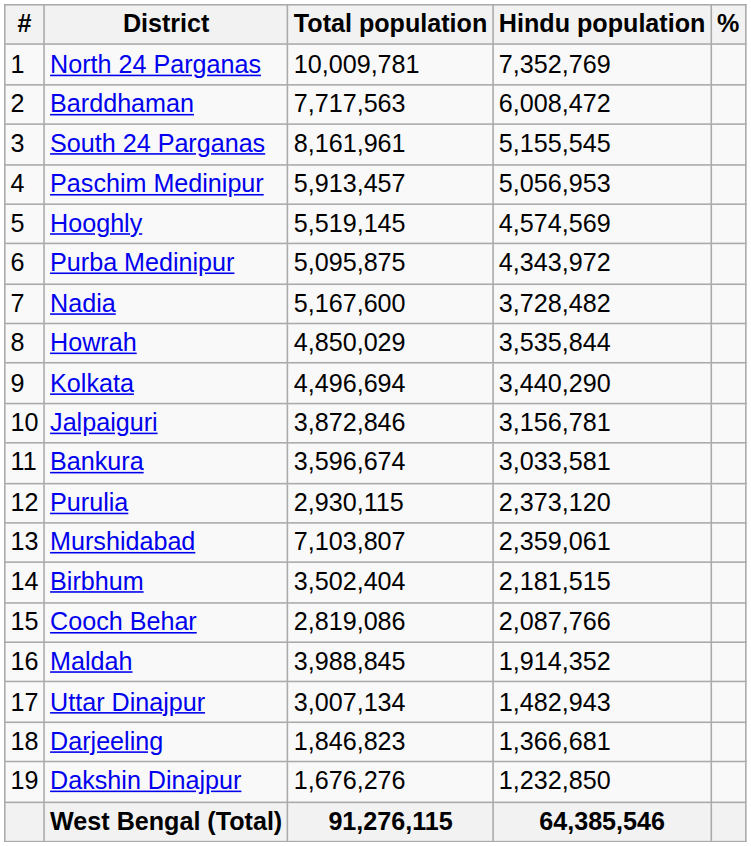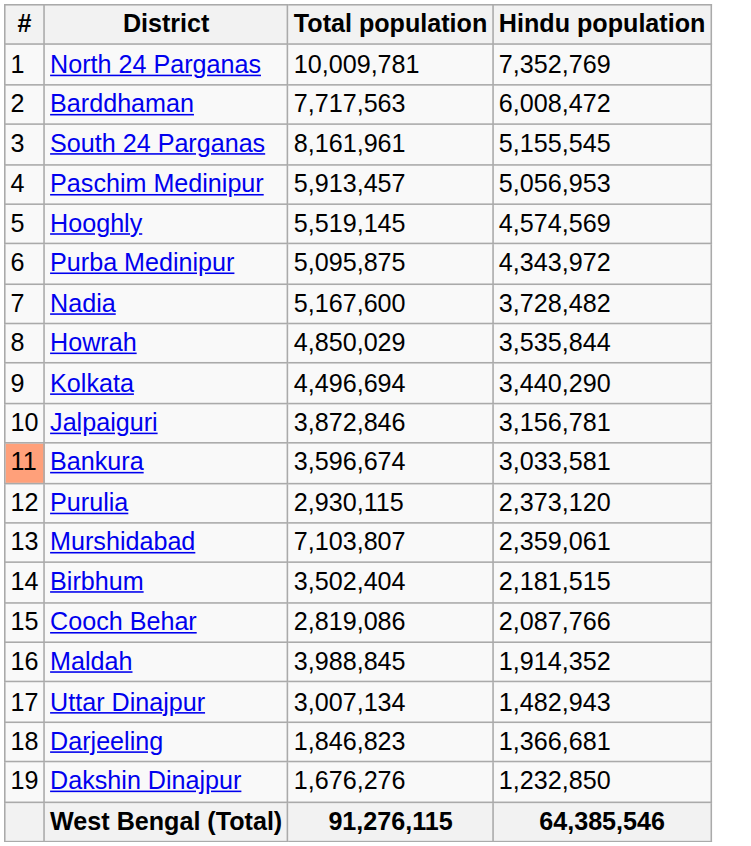- column: %
Bankura | #: no background -> lightsalmon background
